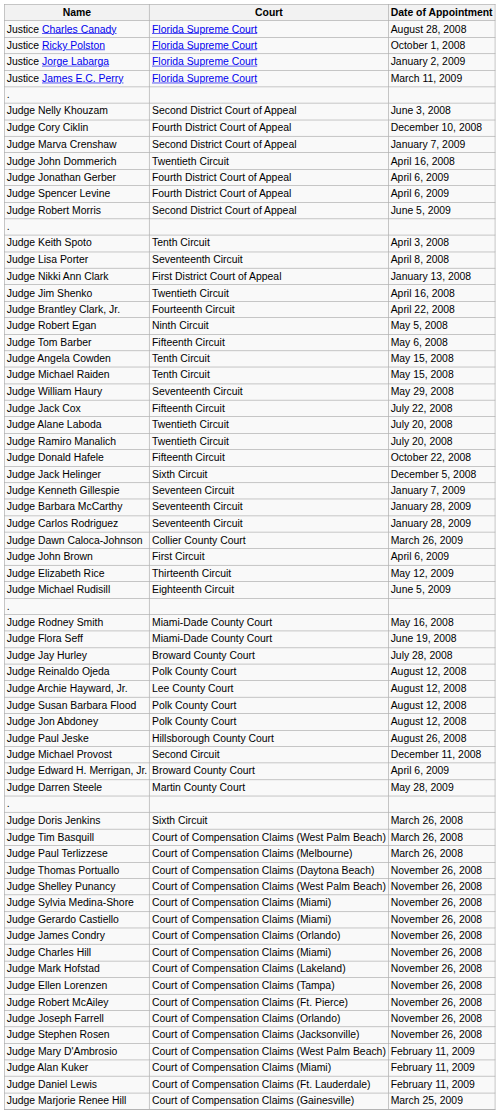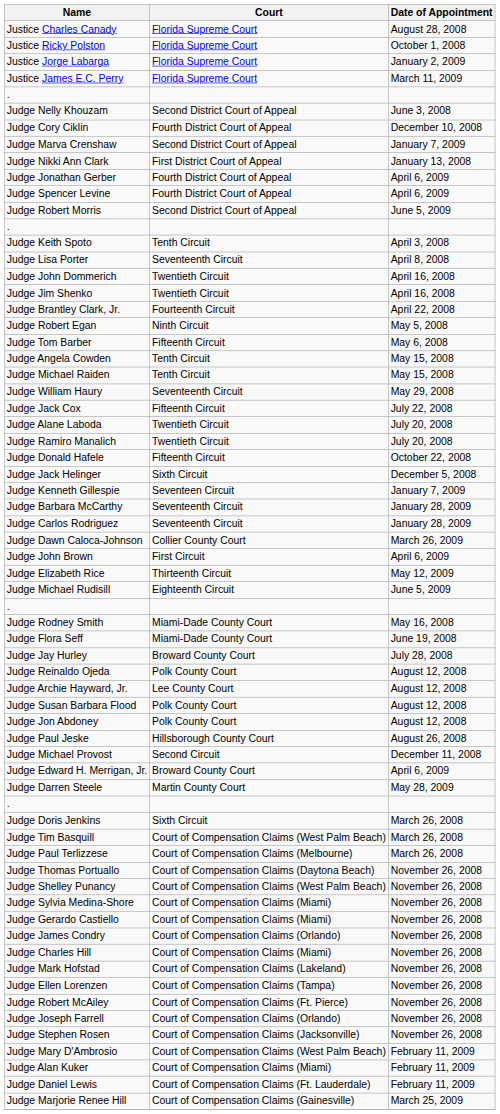rows swapped: Judge Nikki Ann Clark <-> Judge John Dommerich
